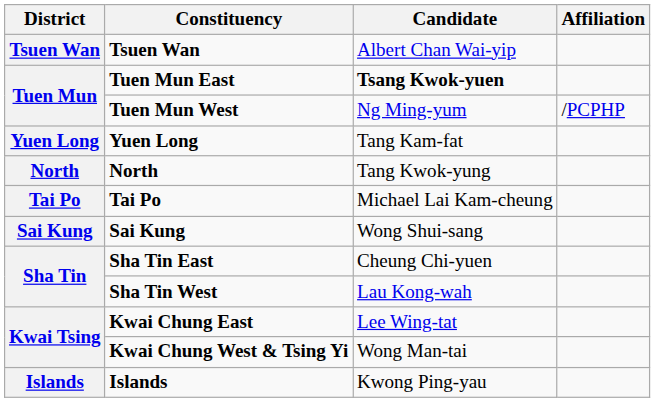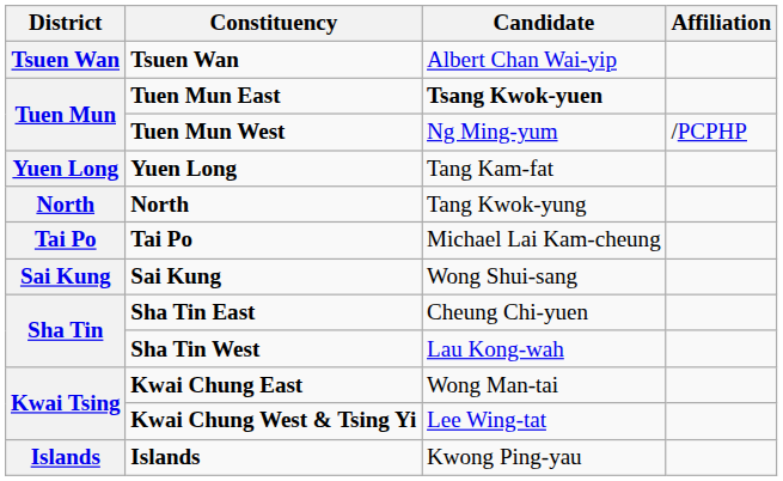Kwai Chung East | Candidate: Lee Wing-tat -> Wong Man-tai
Kwai Chung West & Tsing Yi | Candidate: Wong Man-tai -> Lee Wing-tat
